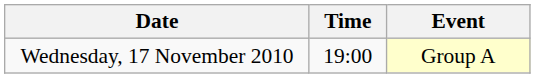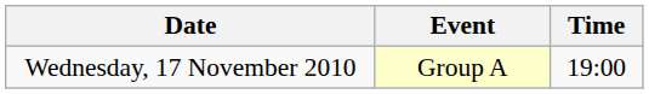columns swapped: Time <-> Event
